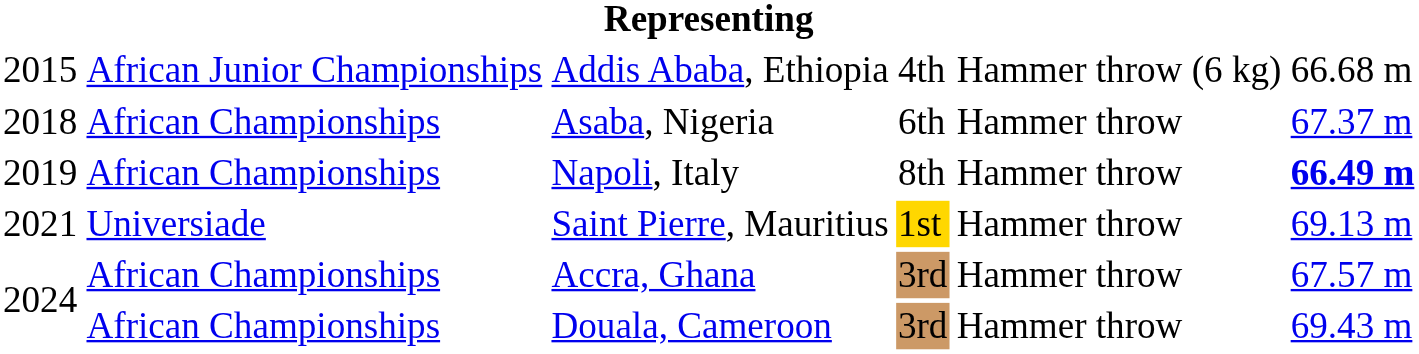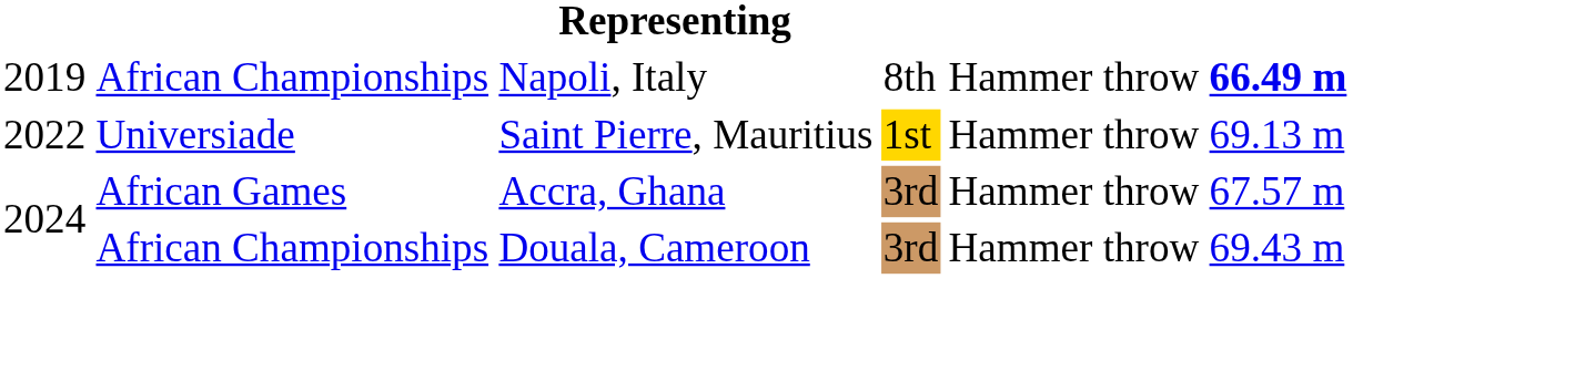- row: 2015 | African Junior Championships | Addis Ababa, Ethiopia | 4th | Hammer throw (6 kg) | 66.68 m
- row: 2018 | African Championships | Asaba, Nigeria | 6th | Hammer throw | 67.37 m
Saint Pierre, Mauritius | column 1: 2021 -> 2022
Accra, Ghana | column 2: African Championships -> African Games
